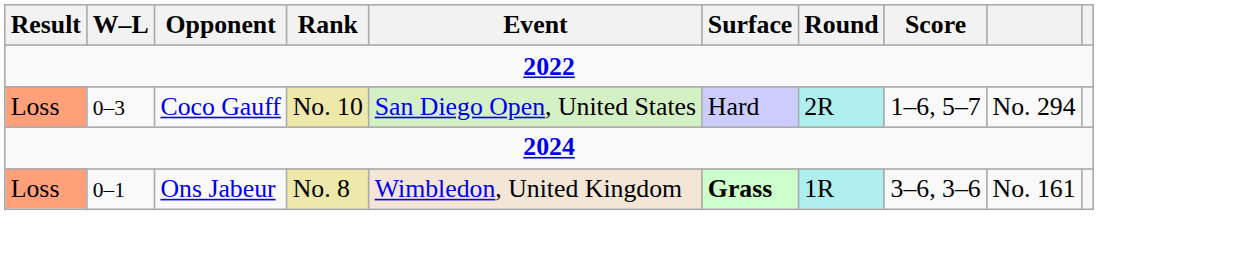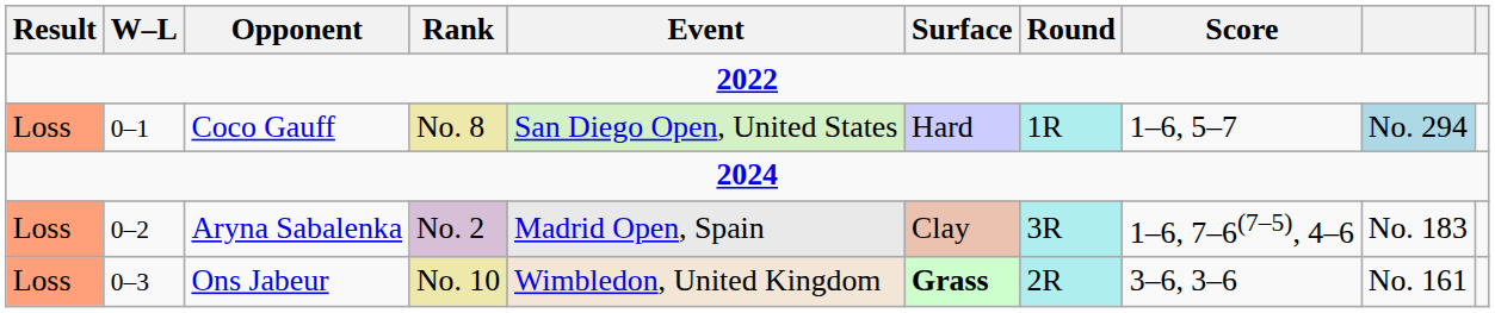Coco Gauff | W–L: 0–3 -> 0–1
Coco Gauff | Rank: No. 10 -> No. 8
Coco Gauff | Round: 2R -> 1R
Coco Gauff | column 9: no background -> lightblue background
+ row: Loss | 0–2 | Aryna Sabalenka | No. 2 | Madrid Open, Spain | Clay | 3R | 1–6, 7–6(7–5), 4–6 | No. 183
Ons Jabeur | W–L: 0–1 -> 0–3
Ons Jabeur | Rank: No. 8 -> No. 10
Ons Jabeur | Round: 1R -> 2R
